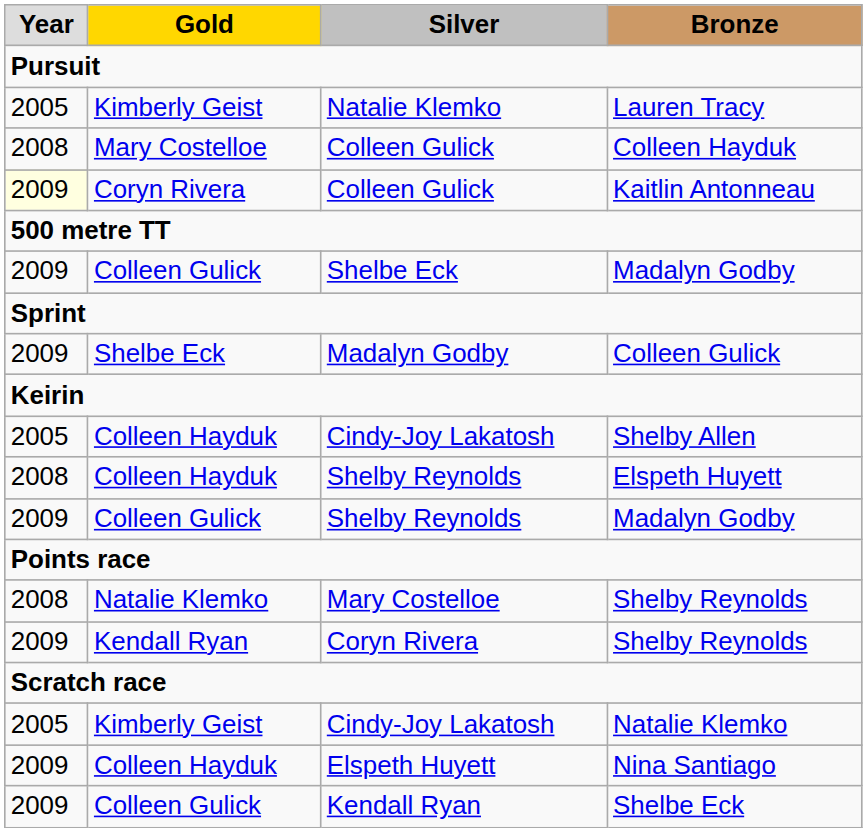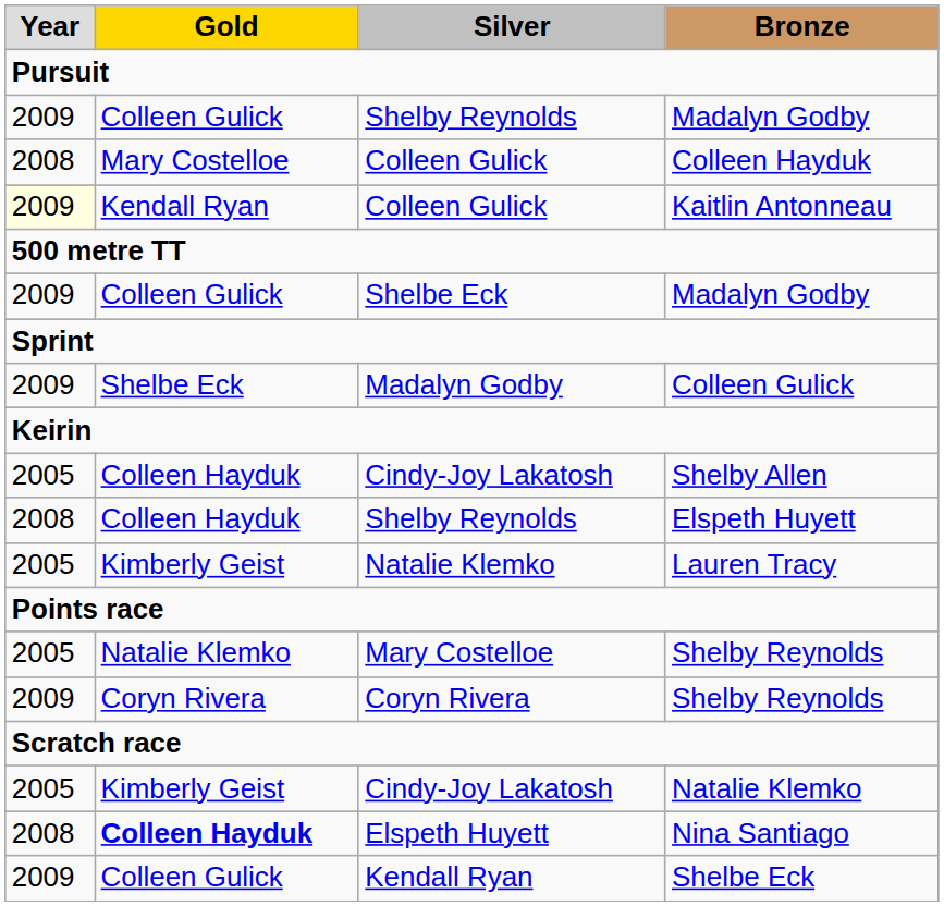rows swapped: Lauren Tracy <-> Shelby Reynolds / Madalyn Godby
Kaitlin Antonneau | Gold: Coryn Rivera -> Kendall Ryan
Mary Costelloe / Shelby Reynolds | Year: 2008 -> 2005
Coryn Rivera / Shelby Reynolds | Gold: Kendall Ryan -> Coryn Rivera
Nina Santiago | Year: 2009 -> 2008
Nina Santiago | Gold: normal -> bold
